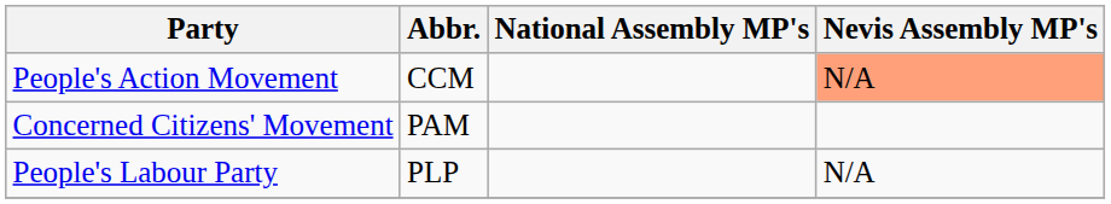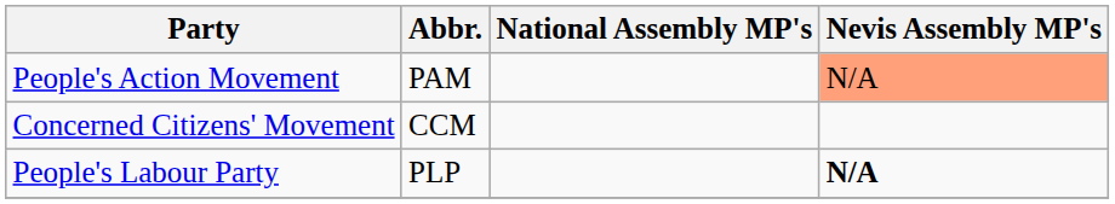People's Action Movement | Abbr.: CCM -> PAM
Concerned Citizens' Movement | Abbr.: PAM -> CCM
People's Labour Party | Nevis Assembly MP's: normal -> bold
